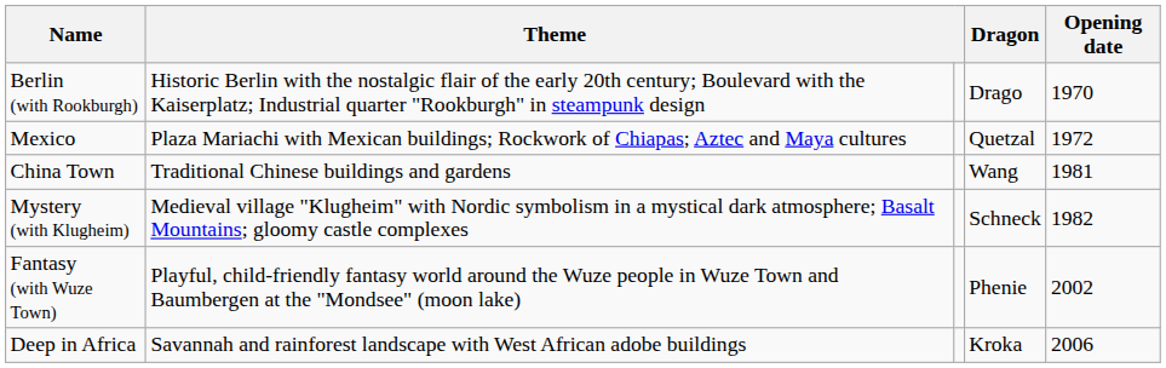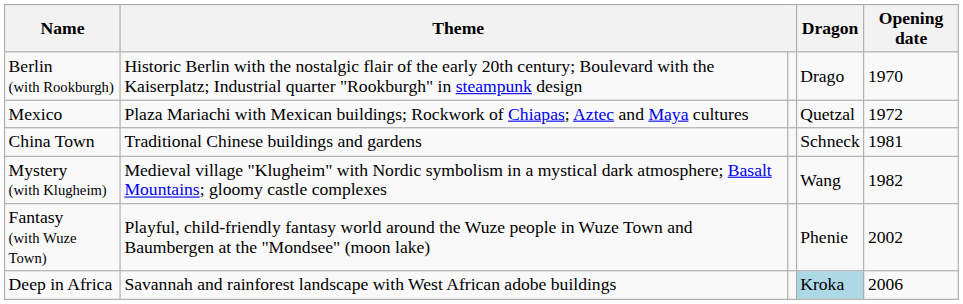China Town | Dragon: Wang -> Schneck
Mystery (with Klugheim) | Dragon: Schneck -> Wang
Deep in Africa | Dragon: no background -> lightblue background
